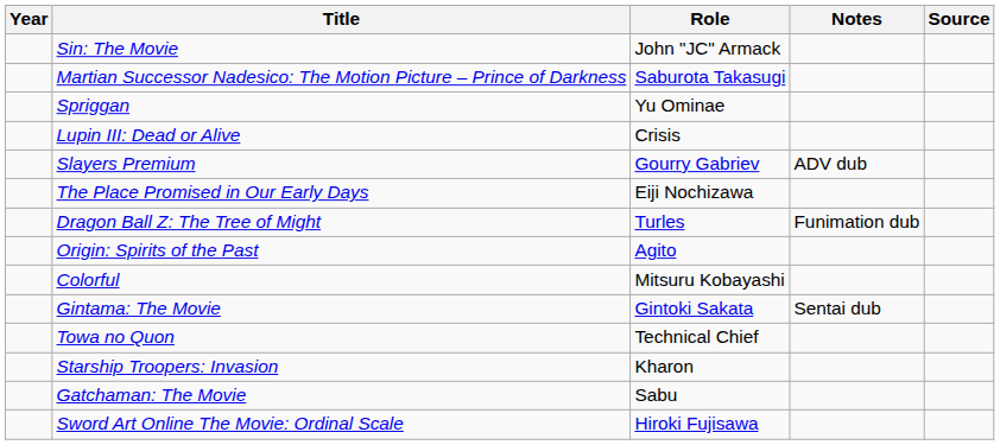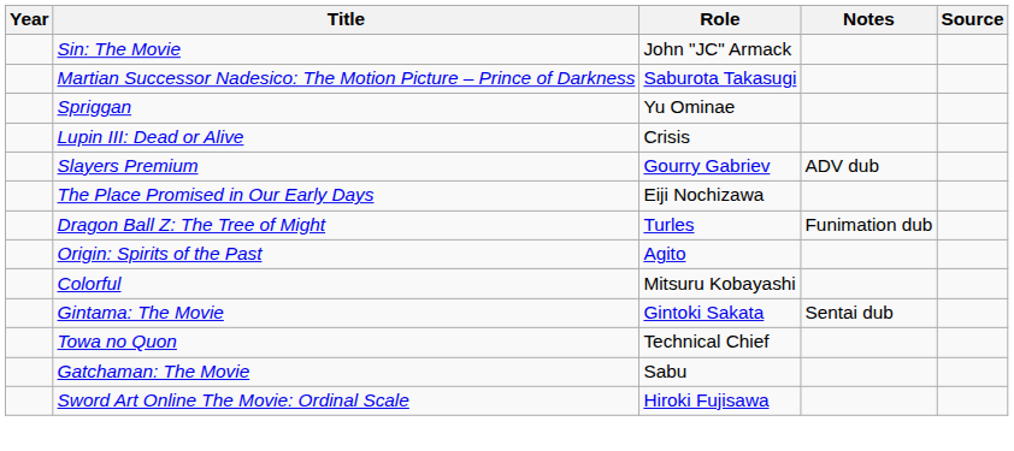- row: Starship Troopers: Invasion | Kharon
